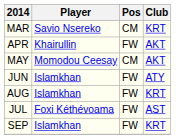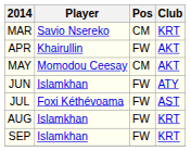rows swapped: JUL <-> AUG
